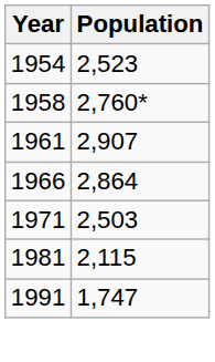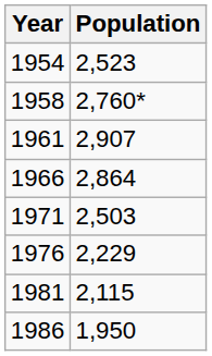+ row: 1976 | 2,229
+ row: 1986 | 1,950
- row: 1991 | 1,747
